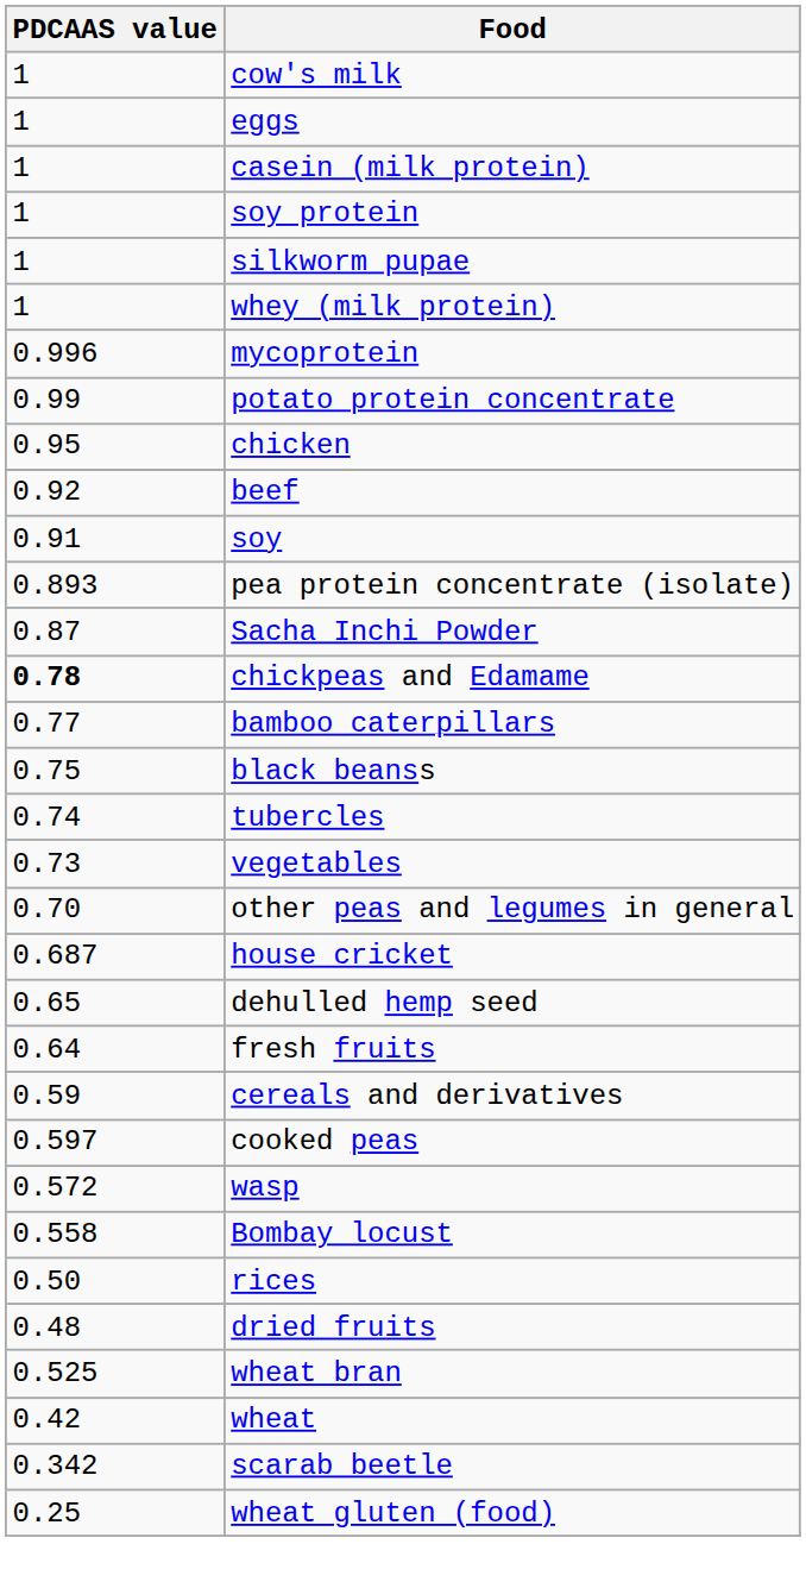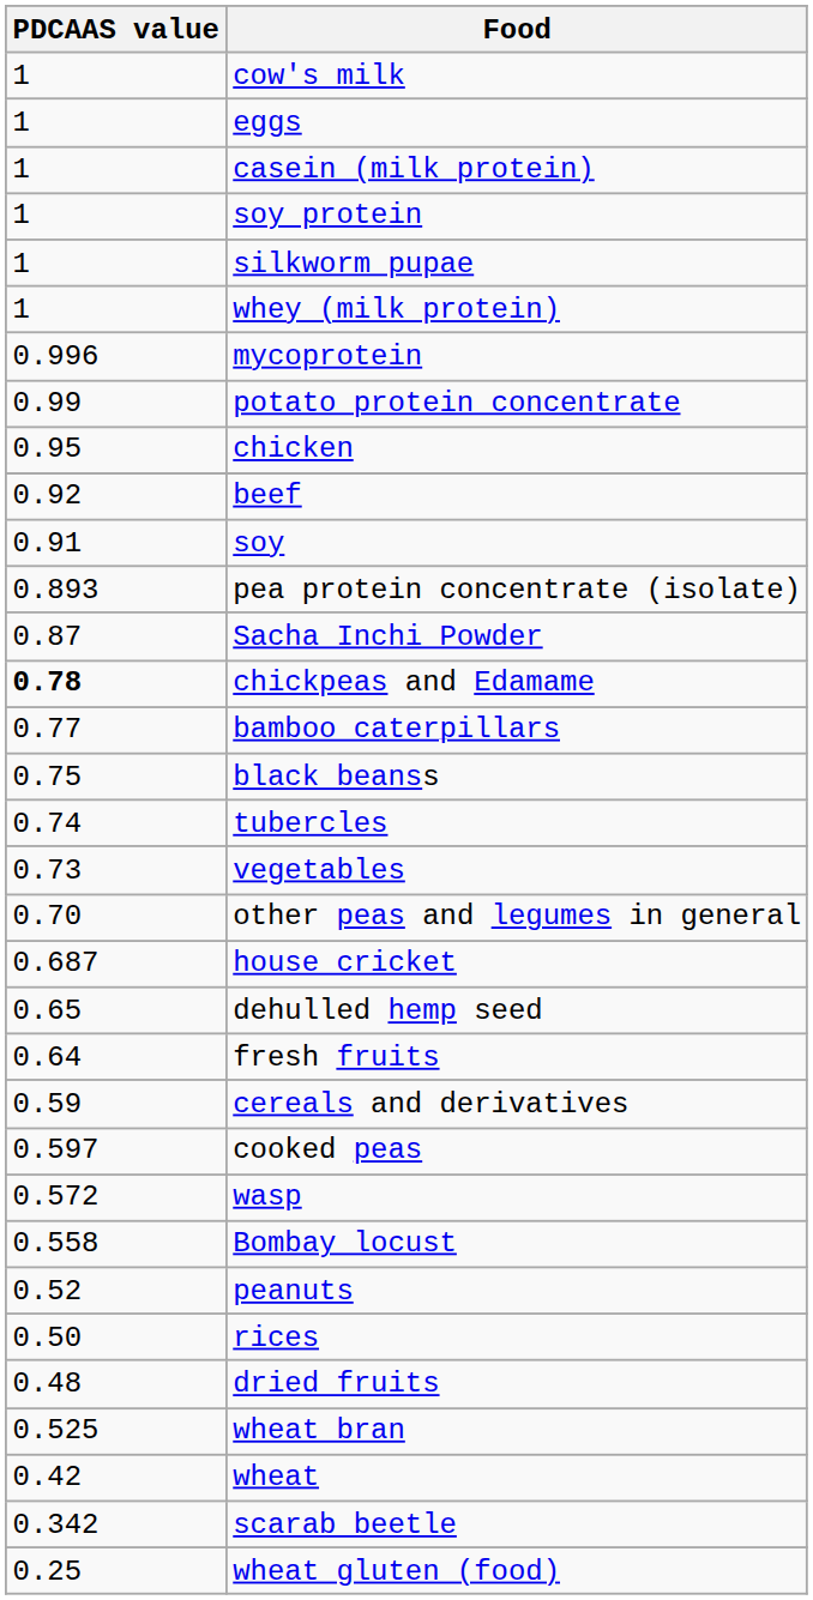+ row: 0.52 | peanuts
